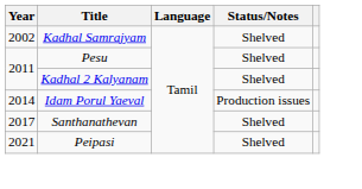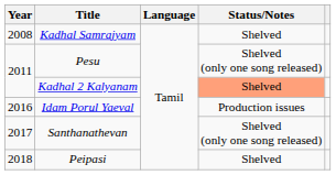Kadhal Samrajyam | Year: 2002 -> 2008
Pesu | Status/Notes: Shelved -> Shelved (only one song released)
Kadhal 2 Kalyanam | Status/Notes: no background -> lightsalmon background
Idam Porul Yaeval | Year: 2014 -> 2016
Santhanathevan | Status/Notes: Shelved -> Shelved (only one song released)
Peipasi | Year: 2021 -> 2018
